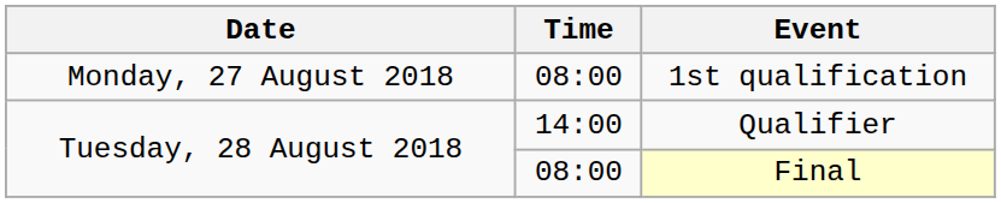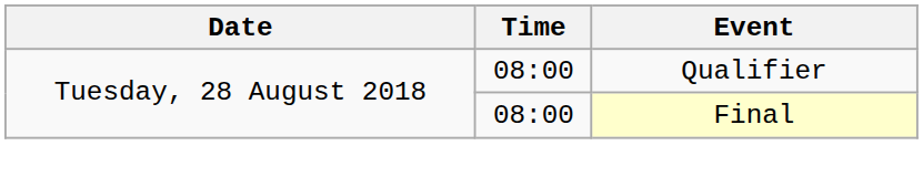- row: Monday, 27 August 2018 | 08:00 | 1st qualification
Qualifier | Time: 14:00 -> 08:00
